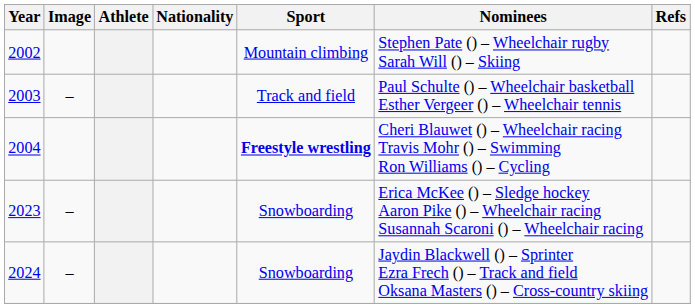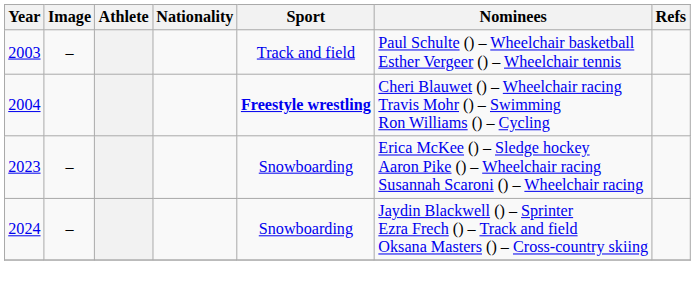- row: 2002 | Mountain climbing | Stephen Pate () – Wheelchair rugby Sarah Will () – Skiing
